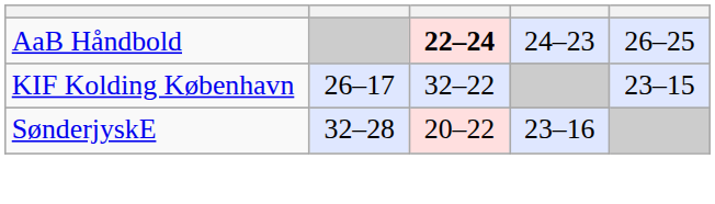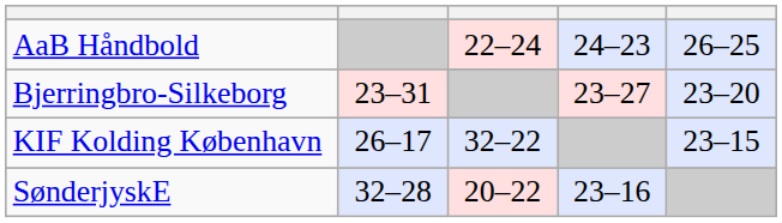AaB Håndbold | column 3: bold -> normal
+ row: Bjerringbro-Silkeborg | 23–31 | 23–27 | 23–20
